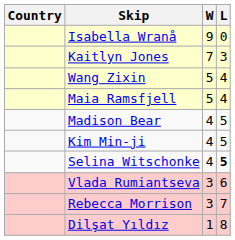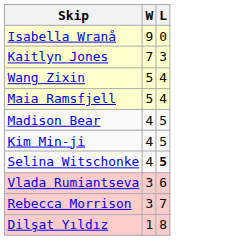- column: Country
